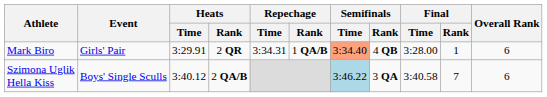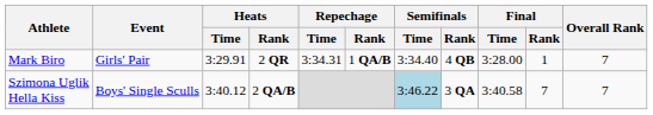Mark Biro | Semifinals / Time: lightsalmon background -> no background
Mark Biro | Overall Rank: 6 -> 7
Szimona Uglik Hella Kiss | Overall Rank: 6 -> 7
